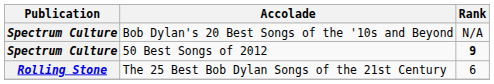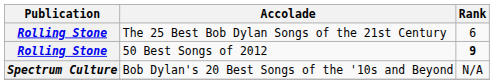rows swapped: The 25 Best Bob Dylan Songs of the 21st Century <-> Bob Dylan's 20 Best Songs of the '10s and Beyond
50 Best Songs of 2012 | Publication: Spectrum Culture -> Rolling Stone
